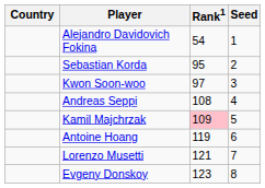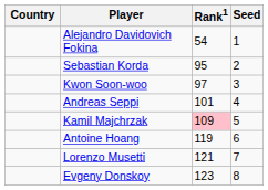Andreas Seppi | Rank1: 108 -> 101
